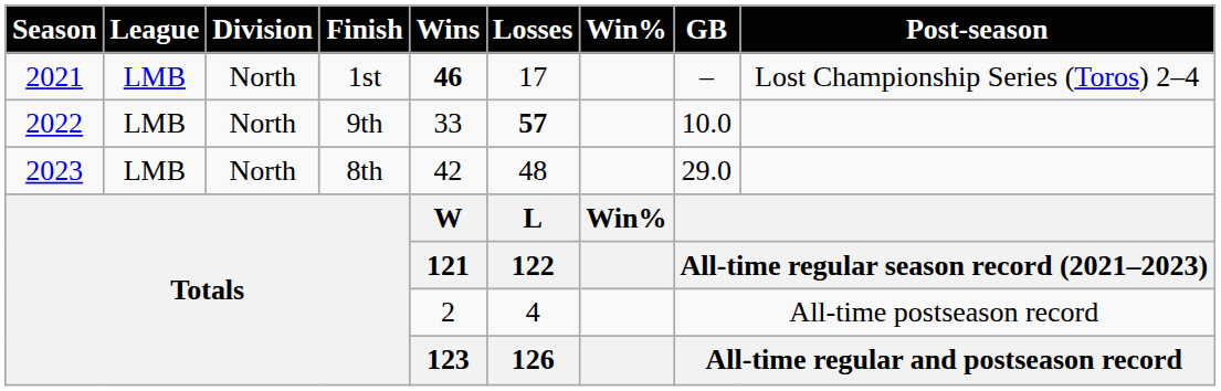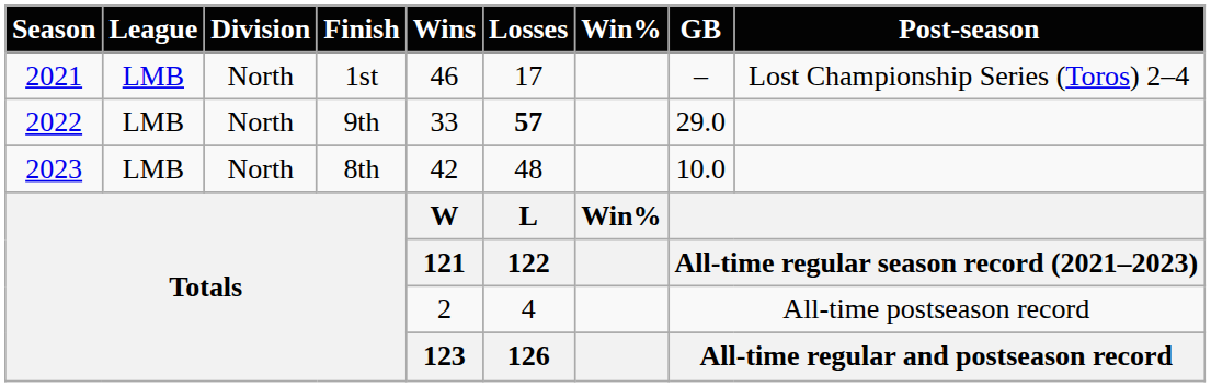1st | Wins: bold -> normal
9th | GB: 10.0 -> 29.0
8th | GB: 29.0 -> 10.0
